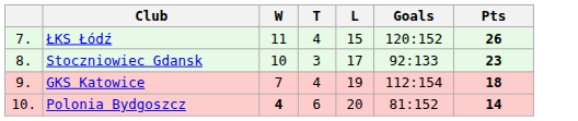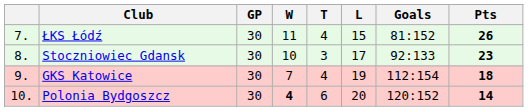+ column: GP | 30 | 30 | 30 | 30
ŁKS Łódź | Goals: 120:152 -> 81:152
Polonia Bydgoszcz | Goals: 81:152 -> 120:152
